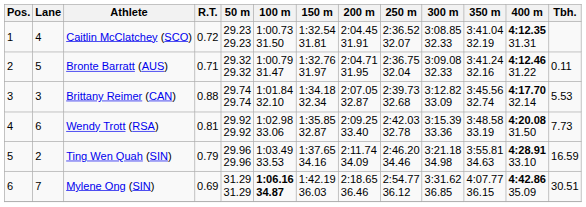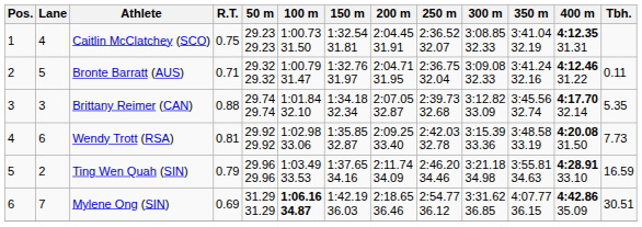Caitlin McClatchey (SCO) | R.T.: 0.72 -> 0.75
Brittany Reimer (CAN) | Tbh.: 5.53 -> 5.35
